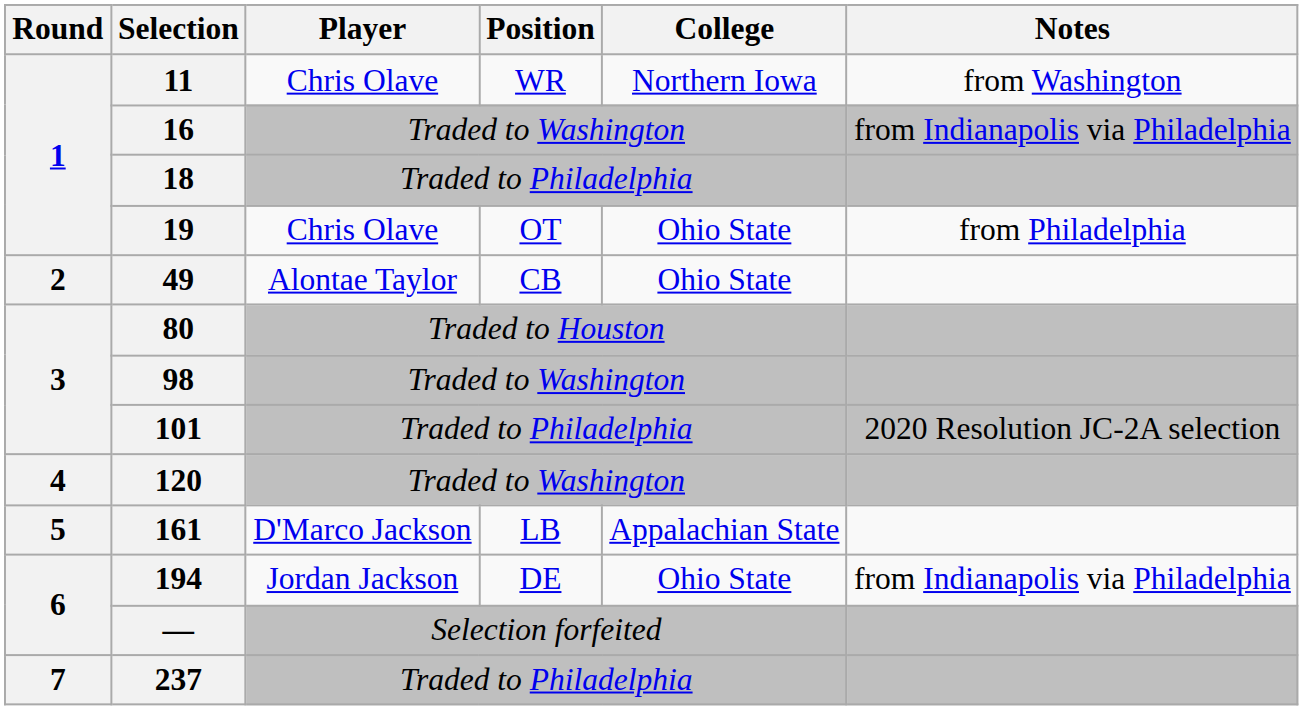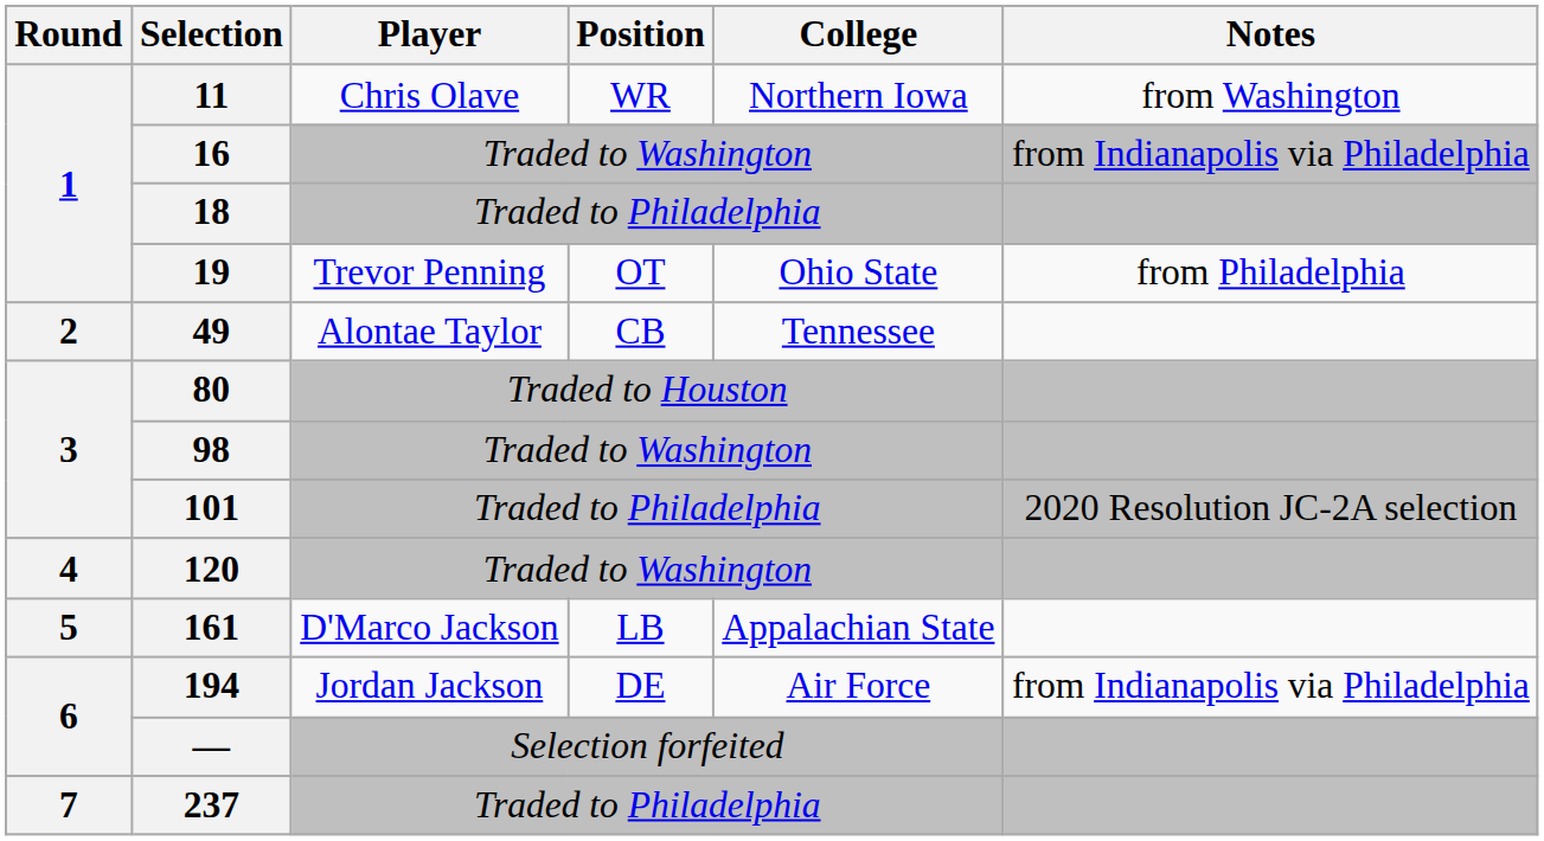19 | Player: Chris Olave -> Trevor Penning
49 | College: Ohio State -> Tennessee
194 | College: Ohio State -> Air Force
